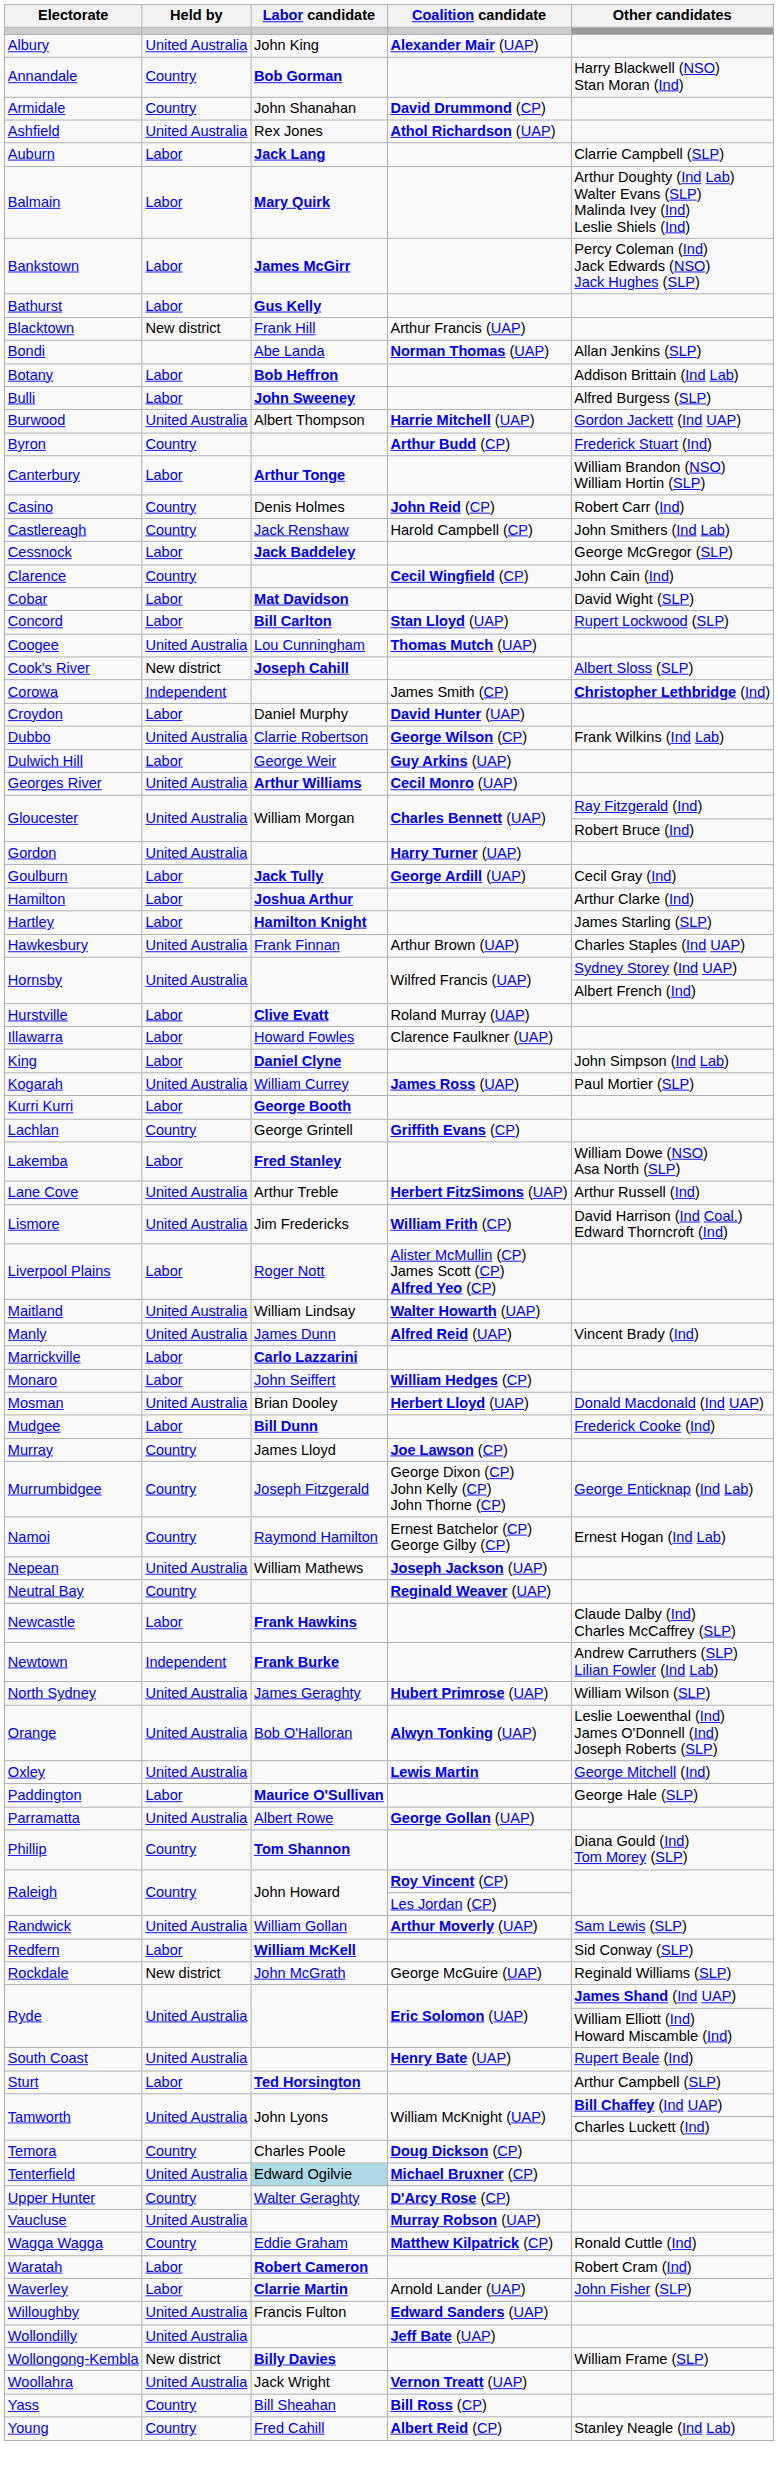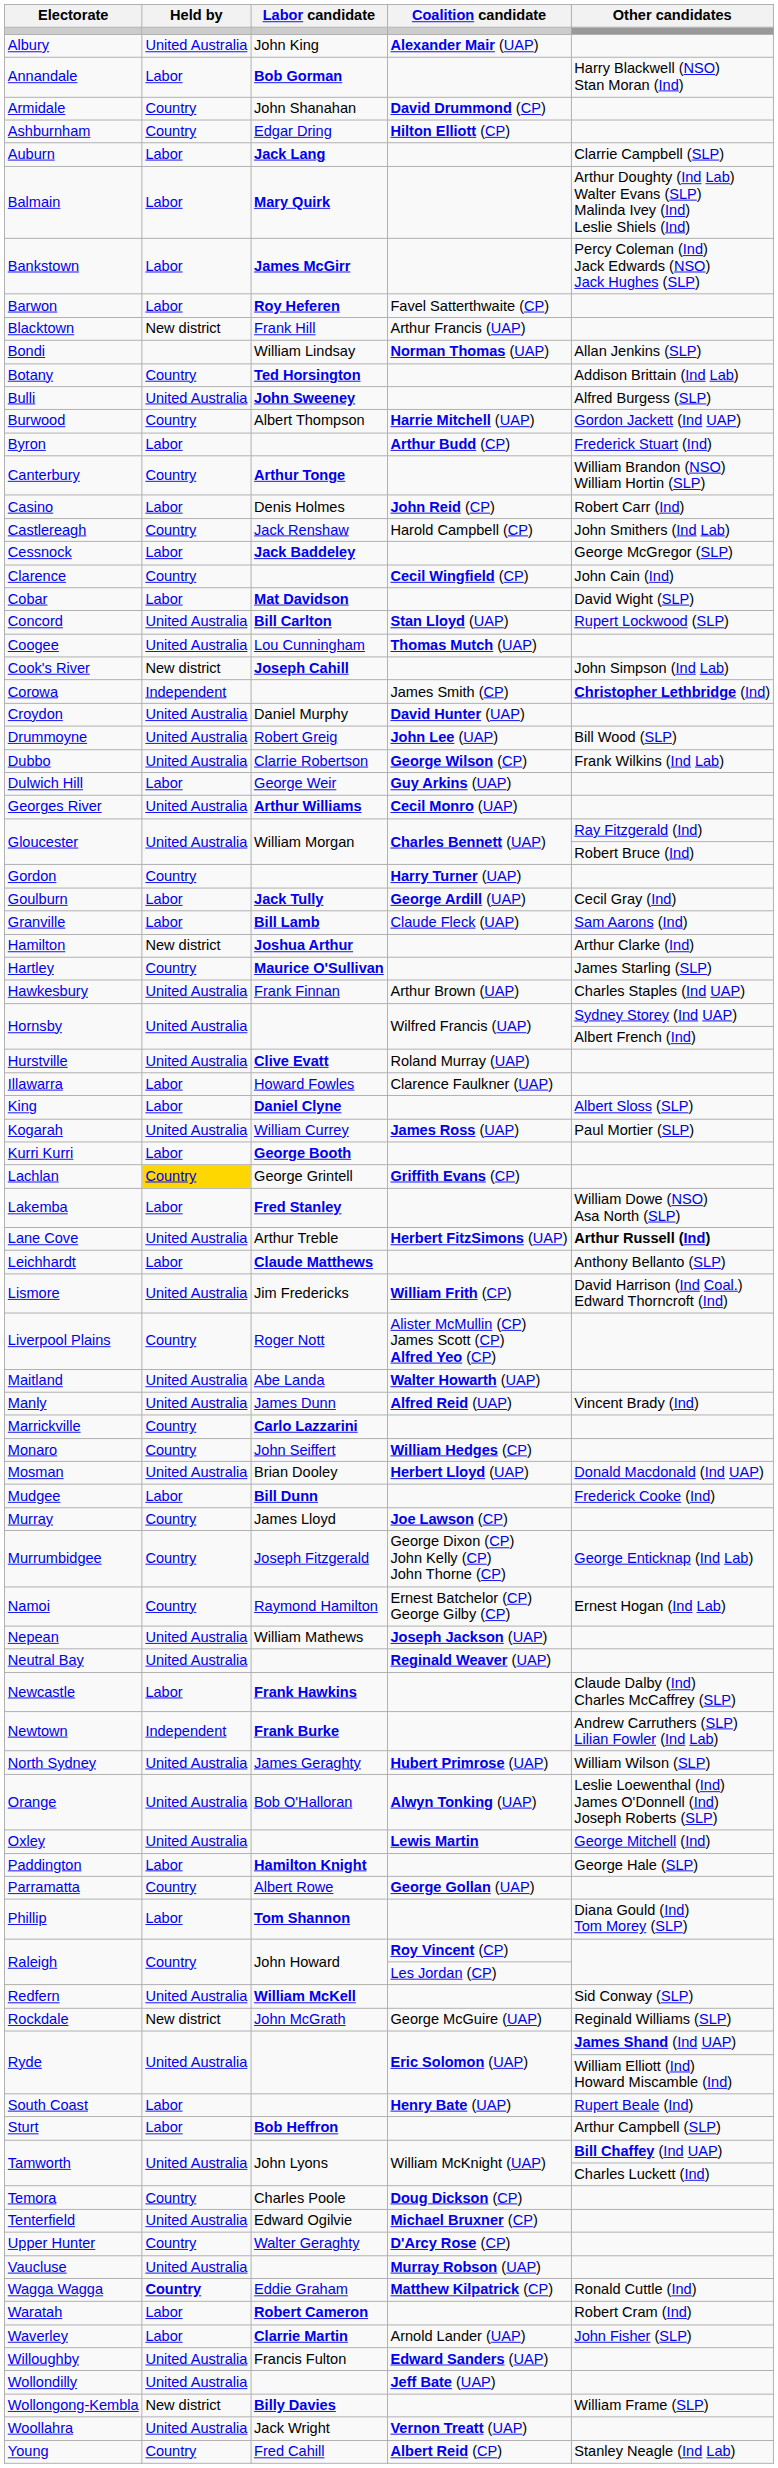Annandale | Held by: Country -> Labor
+ row: Ashburnham | Country | Edgar Dring | Hilton Elliott (CP)
- row: Ashfield | United Australia | Rex Jones | Athol Richardson (UAP)
+ row: Barwon | Labor | Roy Heferen | Favel Satterthwaite (CP)
- row: Bathurst | Labor | Gus Kelly
Bondi | Labor candidate: Abe Landa -> William Lindsay
Botany | Held by: Labor -> Country
Botany | Labor candidate: Bob Heffron -> Ted Horsington
Bulli | Held by: Labor -> United Australia
Burwood | Held by: United Australia -> Country
Byron | Held by: Country -> Labor
Canterbury | Held by: Labor -> Country
Casino | Held by: Country -> Labor
Concord | Held by: Labor -> United Australia
Cook's River | Other candidates: Albert Sloss (SLP) -> John Simpson (Ind Lab)
Croydon | Held by: Labor -> United Australia
+ row: Drummoyne | United Australia | Robert Greig | John Lee (UAP) | Bill Wood (SLP)
Gordon | Held by: United Australia -> Country
+ row: Granville | Labor | Bill Lamb | Claude Fleck (UAP) | Sam Aarons (Ind)
Hamilton | Held by: Labor -> New district
Hartley | Held by: Labor -> Country
Hartley | Labor candidate: Hamilton Knight -> Maurice O'Sullivan
Hurstville | Held by: Labor -> United Australia
King | Other candidates: John Simpson (Ind Lab) -> Albert Sloss (SLP)
Lachlan | Held by: no background -> gold background
Lane Cove | Other candidates: normal -> bold
+ row: Leichhardt | Labor | Claude Matthews | Anthony Bellanto (SLP)
Liverpool Plains | Held by: Labor -> Country
Maitland | Labor candidate: William Lindsay -> Abe Landa
Marrickville | Held by: Labor -> Country
Monaro | Held by: Labor -> Country
Neutral Bay | Held by: Country -> United Australia
Paddington | Labor candidate: Maurice O'Sullivan -> Hamilton Knight
Parramatta | Held by: United Australia -> Country
Phillip | Held by: Country -> Labor
- row: Randwick | United Australia | William Gollan | Arthur Moverly (UAP) | Sam Lewis (SLP)
Redfern | Held by: Labor -> United Australia
South Coast | Held by: United Australia -> Labor
Sturt | Labor candidate: Ted Horsington -> Bob Heffron
Tenterfield | Labor candidate: lightblue background -> no background
Wagga Wagga | Held by: normal -> bold
- row: Yass | Country | Bill Sheahan | Bill Ross (CP)
